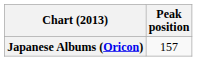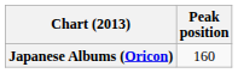Japanese Albums (Oricon) | Peak position: 157 -> 160
